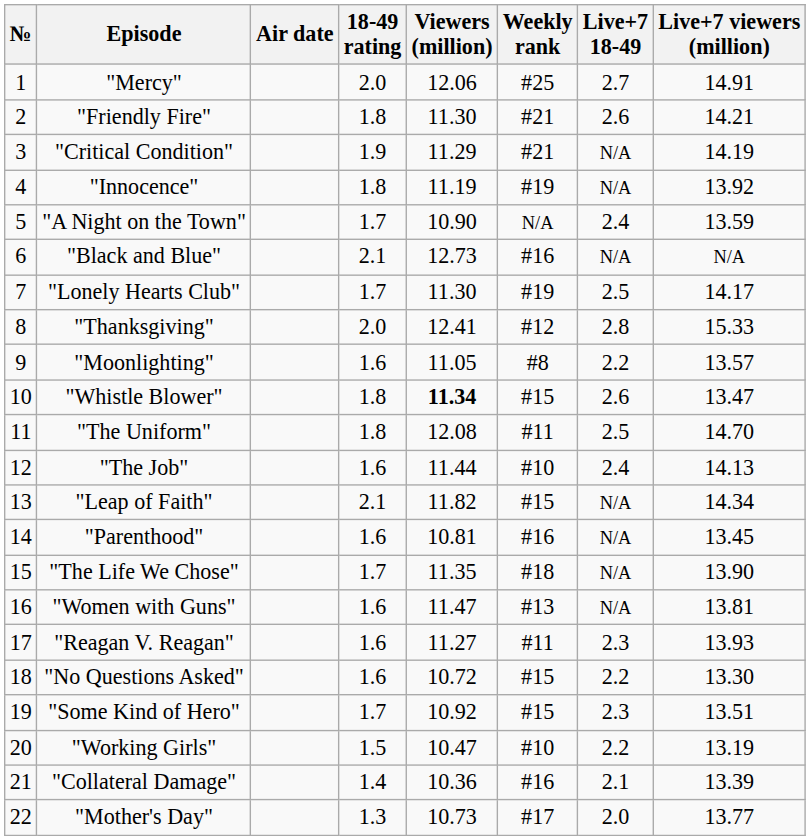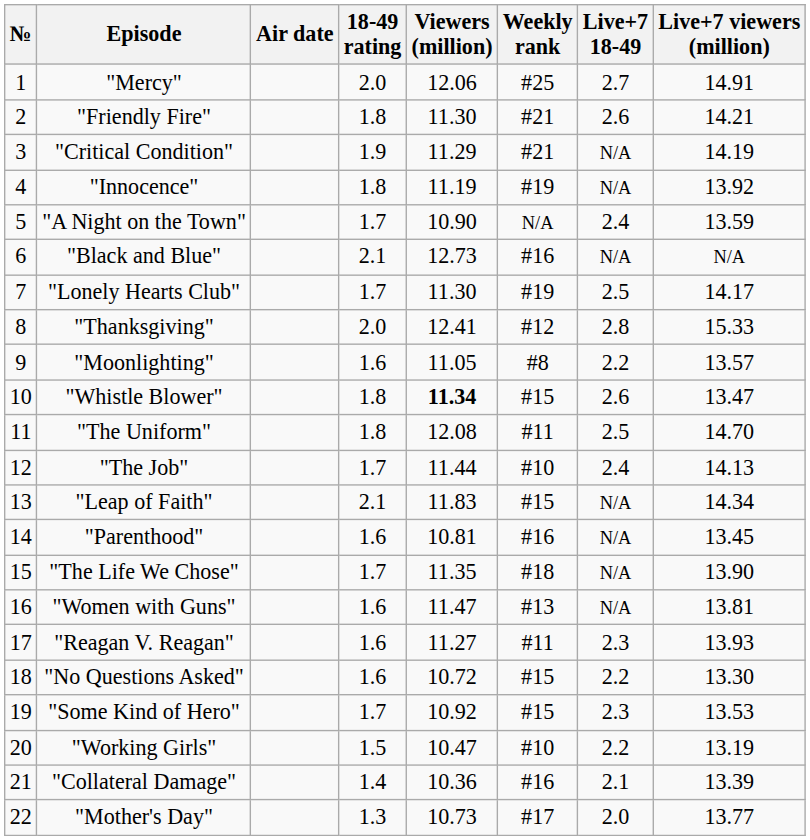"The Job" | 18-49 rating: 1.6 -> 1.7
"Leap of Faith" | Viewers (million): 11.82 -> 11.83
"Some Kind of Hero" | Live+7 viewers (million): 13.51 -> 13.53
